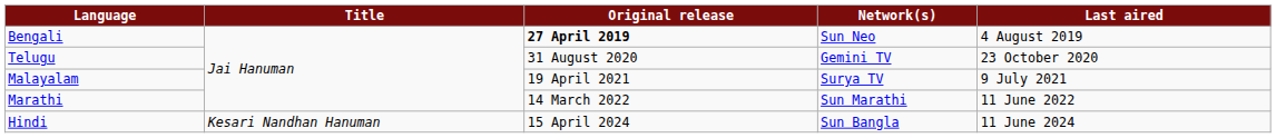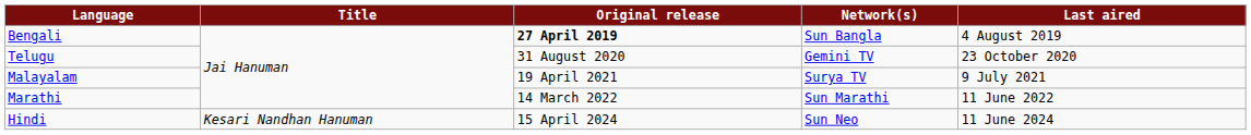Bengali | Network(s): Sun Neo -> Sun Bangla
Hindi | Network(s): Sun Bangla -> Sun Neo
